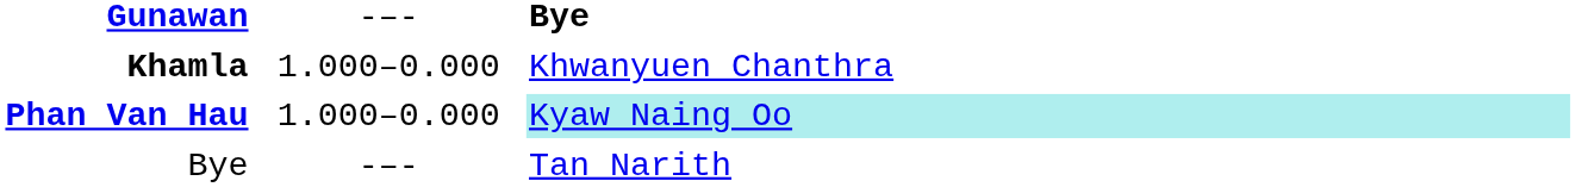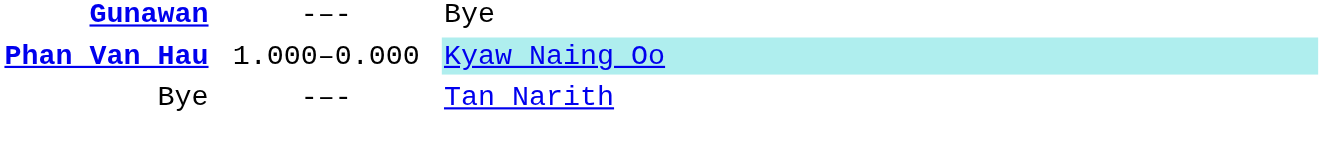Gunawan | column 3: bold -> normal
- row: Khamla | 1.000–0.000 | Khwanyuen Chanthra
